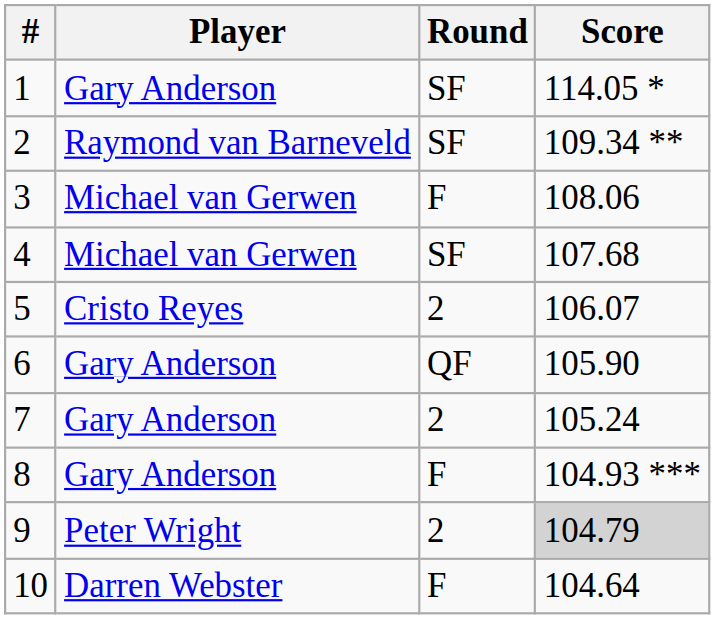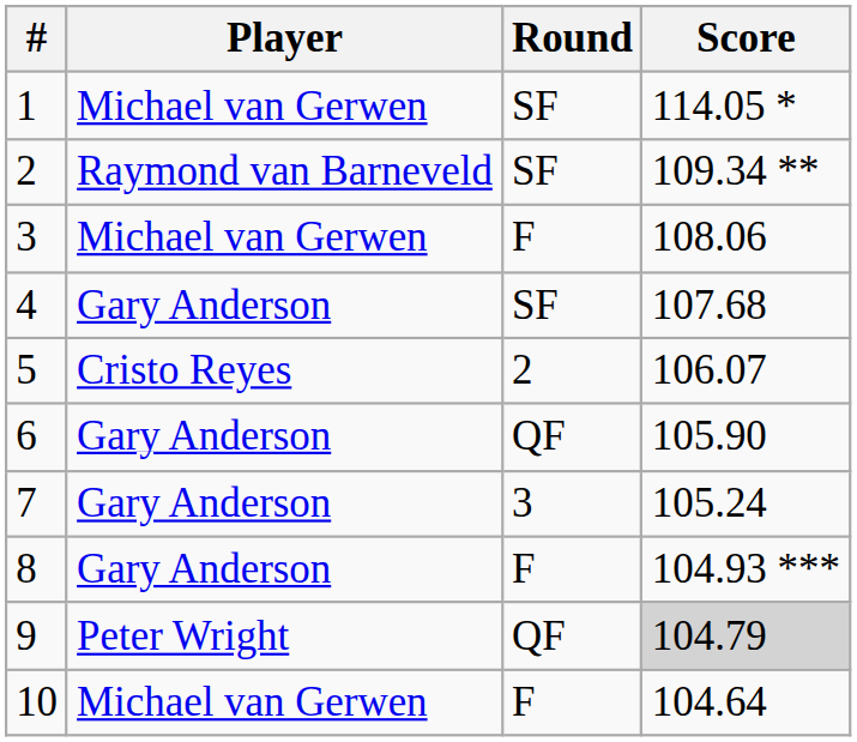1 | Player: Gary Anderson -> Michael van Gerwen
4 | Player: Michael van Gerwen -> Gary Anderson
7 | Round: 2 -> 3
9 | Round: 2 -> QF
10 | Player: Darren Webster -> Michael van Gerwen
